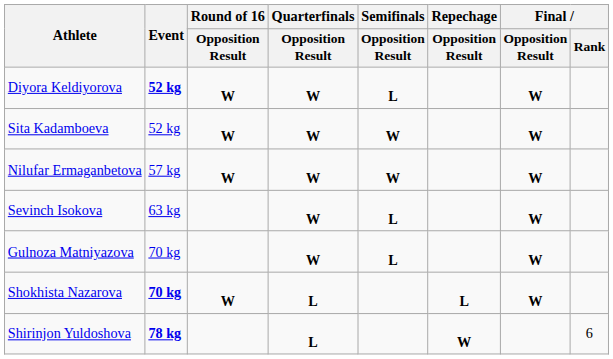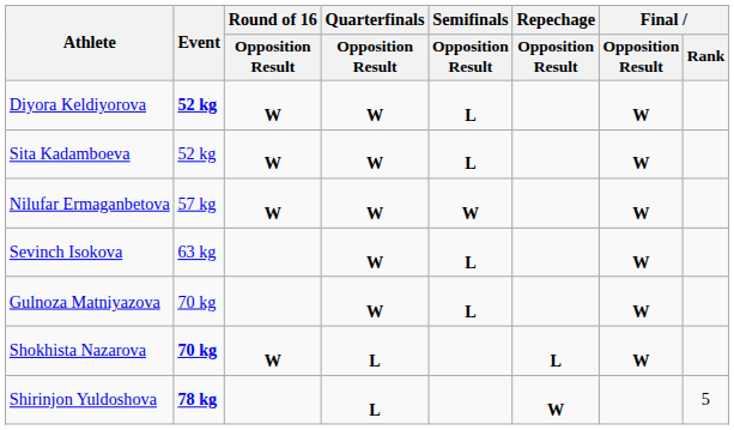Sita Kadamboeva | Semifinals / Opposition Result: W -> L
Shirinjon Yuldoshova | Final / Rank: 6 -> 5
